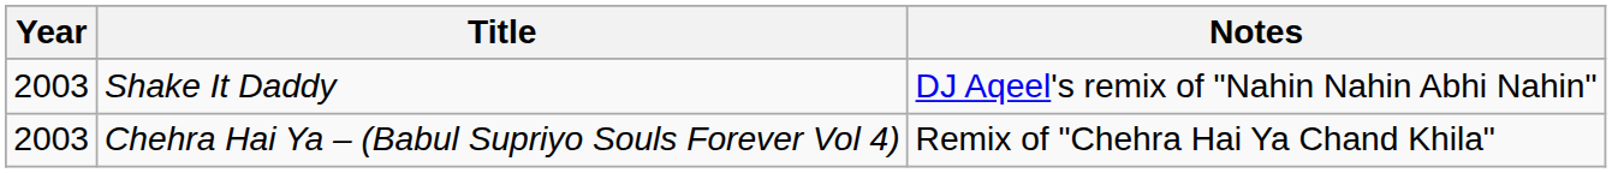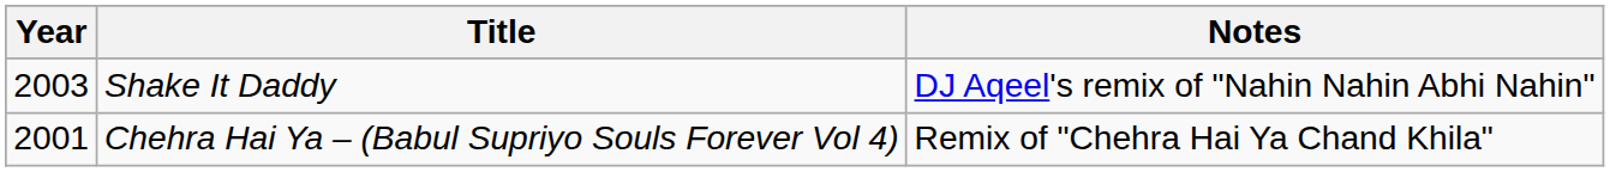Chehra Hai Ya – (Babul Supriyo Souls Forever Vol 4) | Year: 2003 -> 2001
